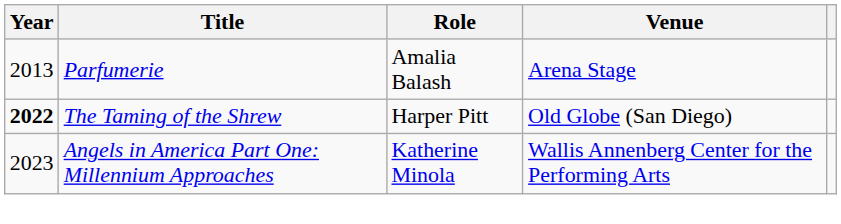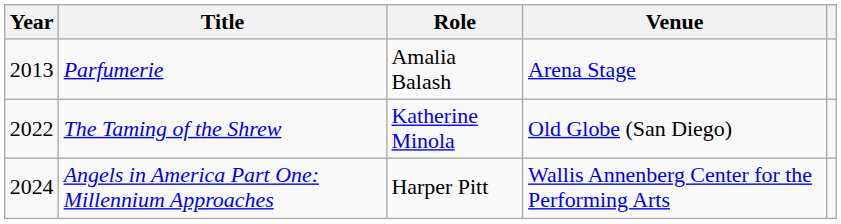The Taming of the Shrew | Year: bold -> normal
The Taming of the Shrew | Role: Harper Pitt -> Katherine Minola
Angels in America Part One: Millennium Approaches | Year: 2023 -> 2024
Angels in America Part One: Millennium Approaches | Role: Katherine Minola -> Harper Pitt
